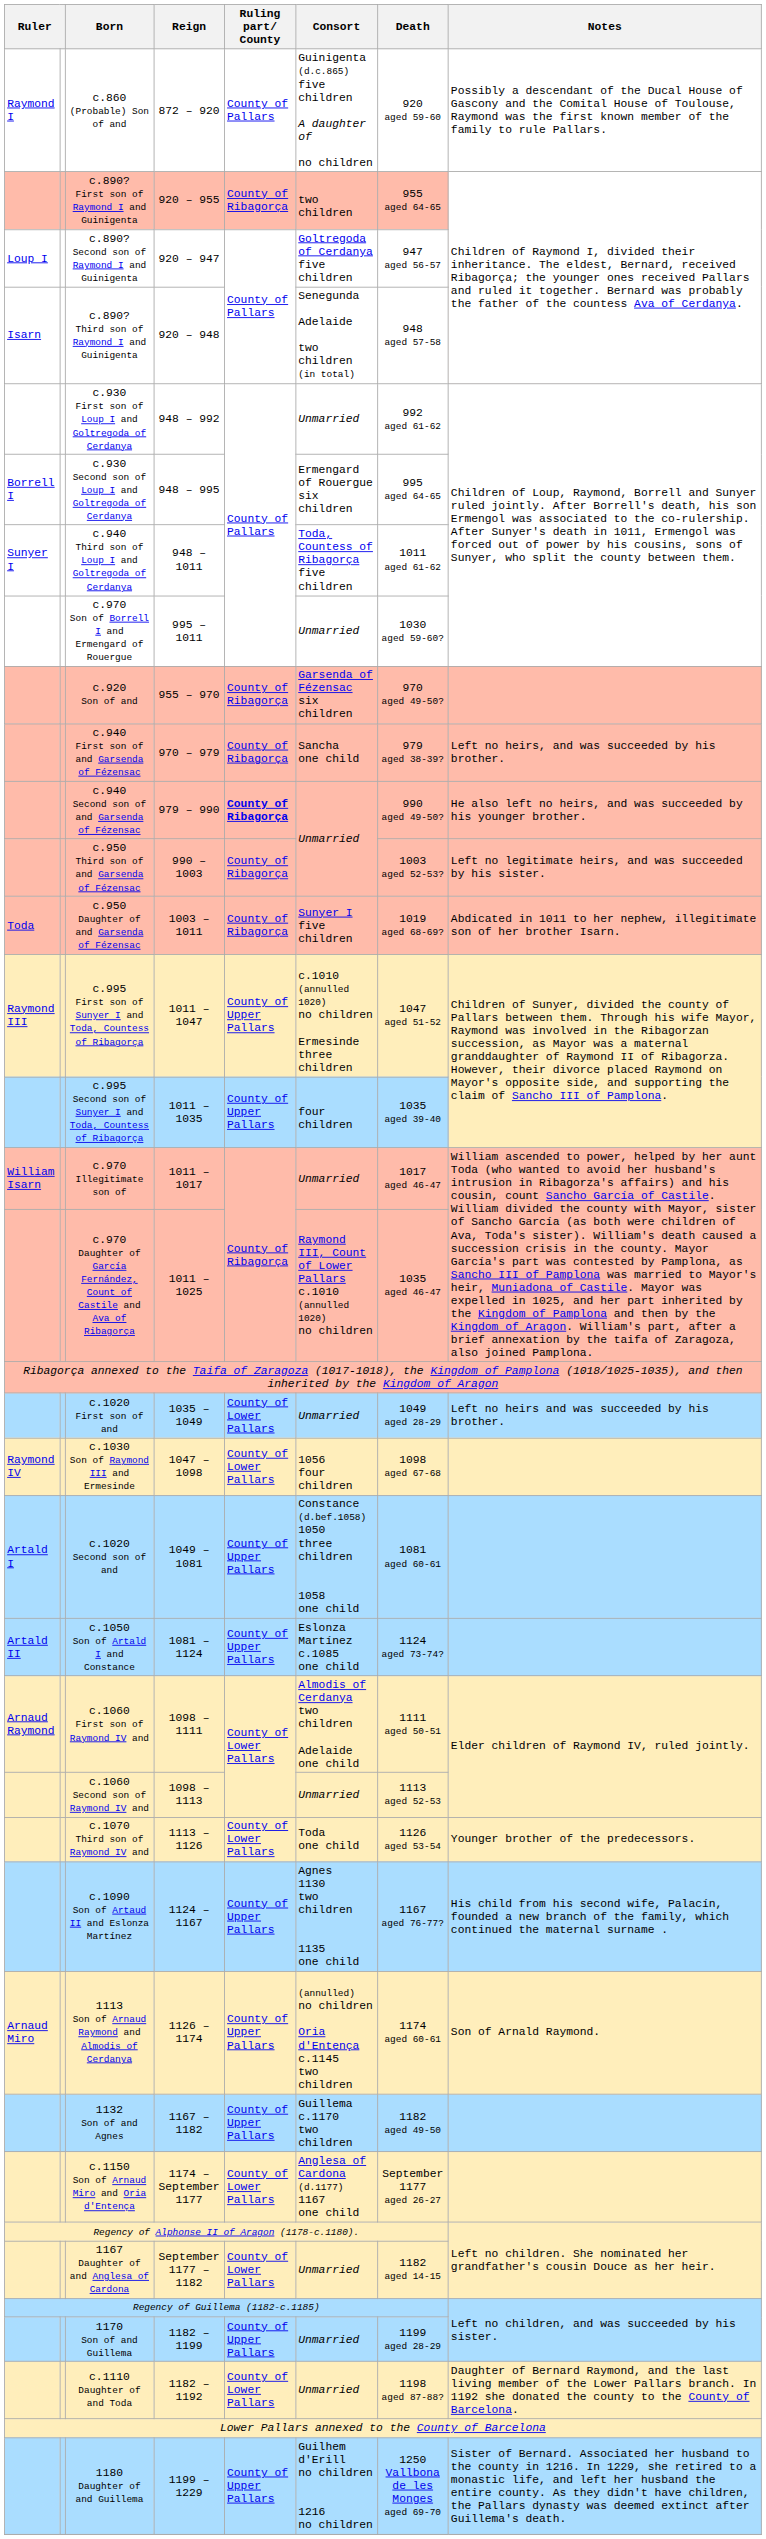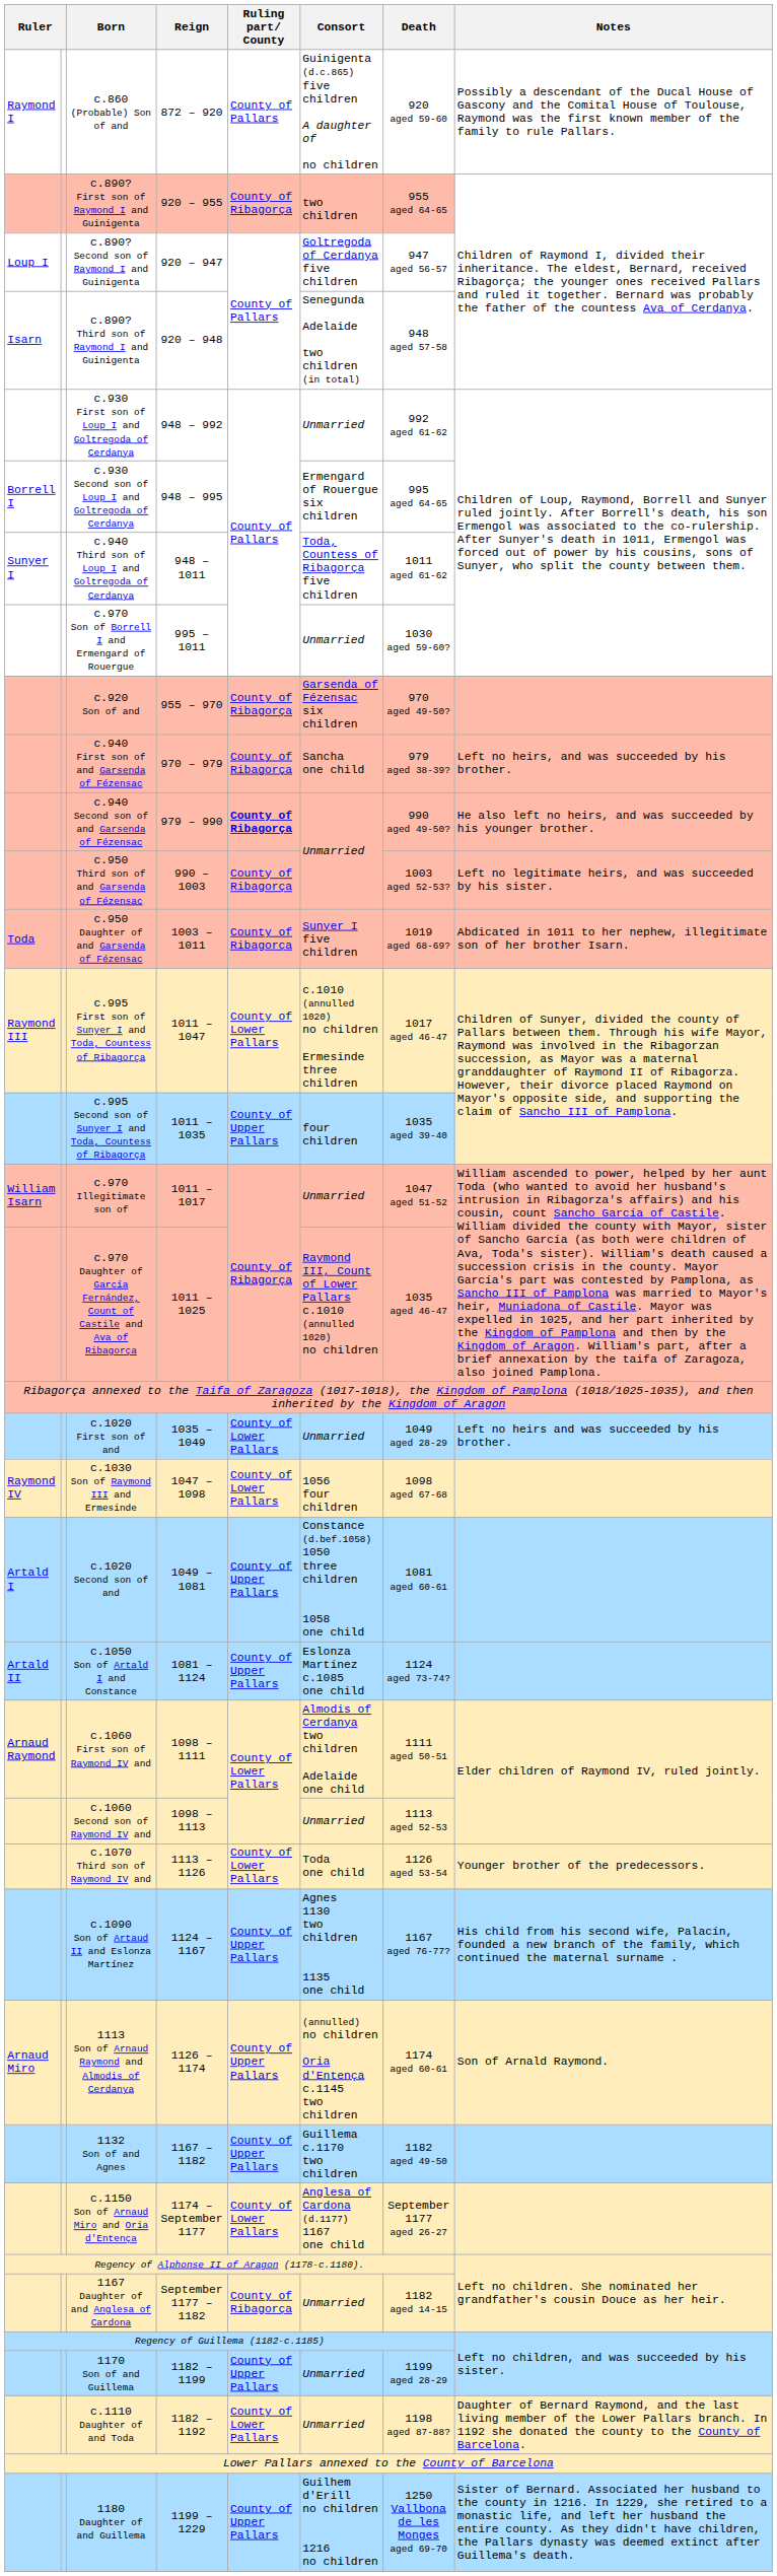c.995 First son of Sunyer I and Toda, Countess of Ribagorça | Ruling part/ County: County of Upper Pallars -> County of Lower Pallars
c.995 First son of Sunyer I and Toda, Countess of Ribagorça | Death: 1047 aged 51-52 -> 1017 aged 46-47
c.970 Illegitimate son of | Death: 1017 aged 46-47 -> 1047 aged 51-52
1167 Daughter of and Anglesa of Cardona | Ruling part/ County: County of Lower Pallars -> County of Ribagorça
